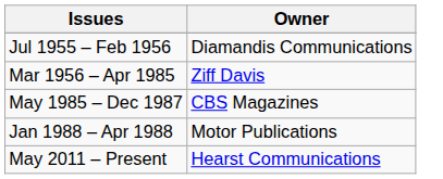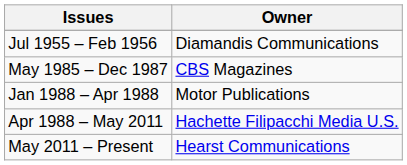- row: Mar 1956 – Apr 1985 | Ziff Davis
+ row: Apr 1988 – May 2011 | Hachette Filipacchi Media U.S.
